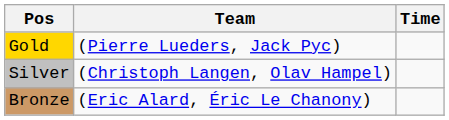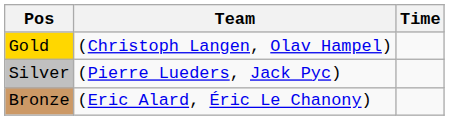Gold | Team: (Pierre Lueders, Jack Pyc) -> (Christoph Langen, Olav Hampel)
Silver | Team: (Christoph Langen, Olav Hampel) -> (Pierre Lueders, Jack Pyc)
